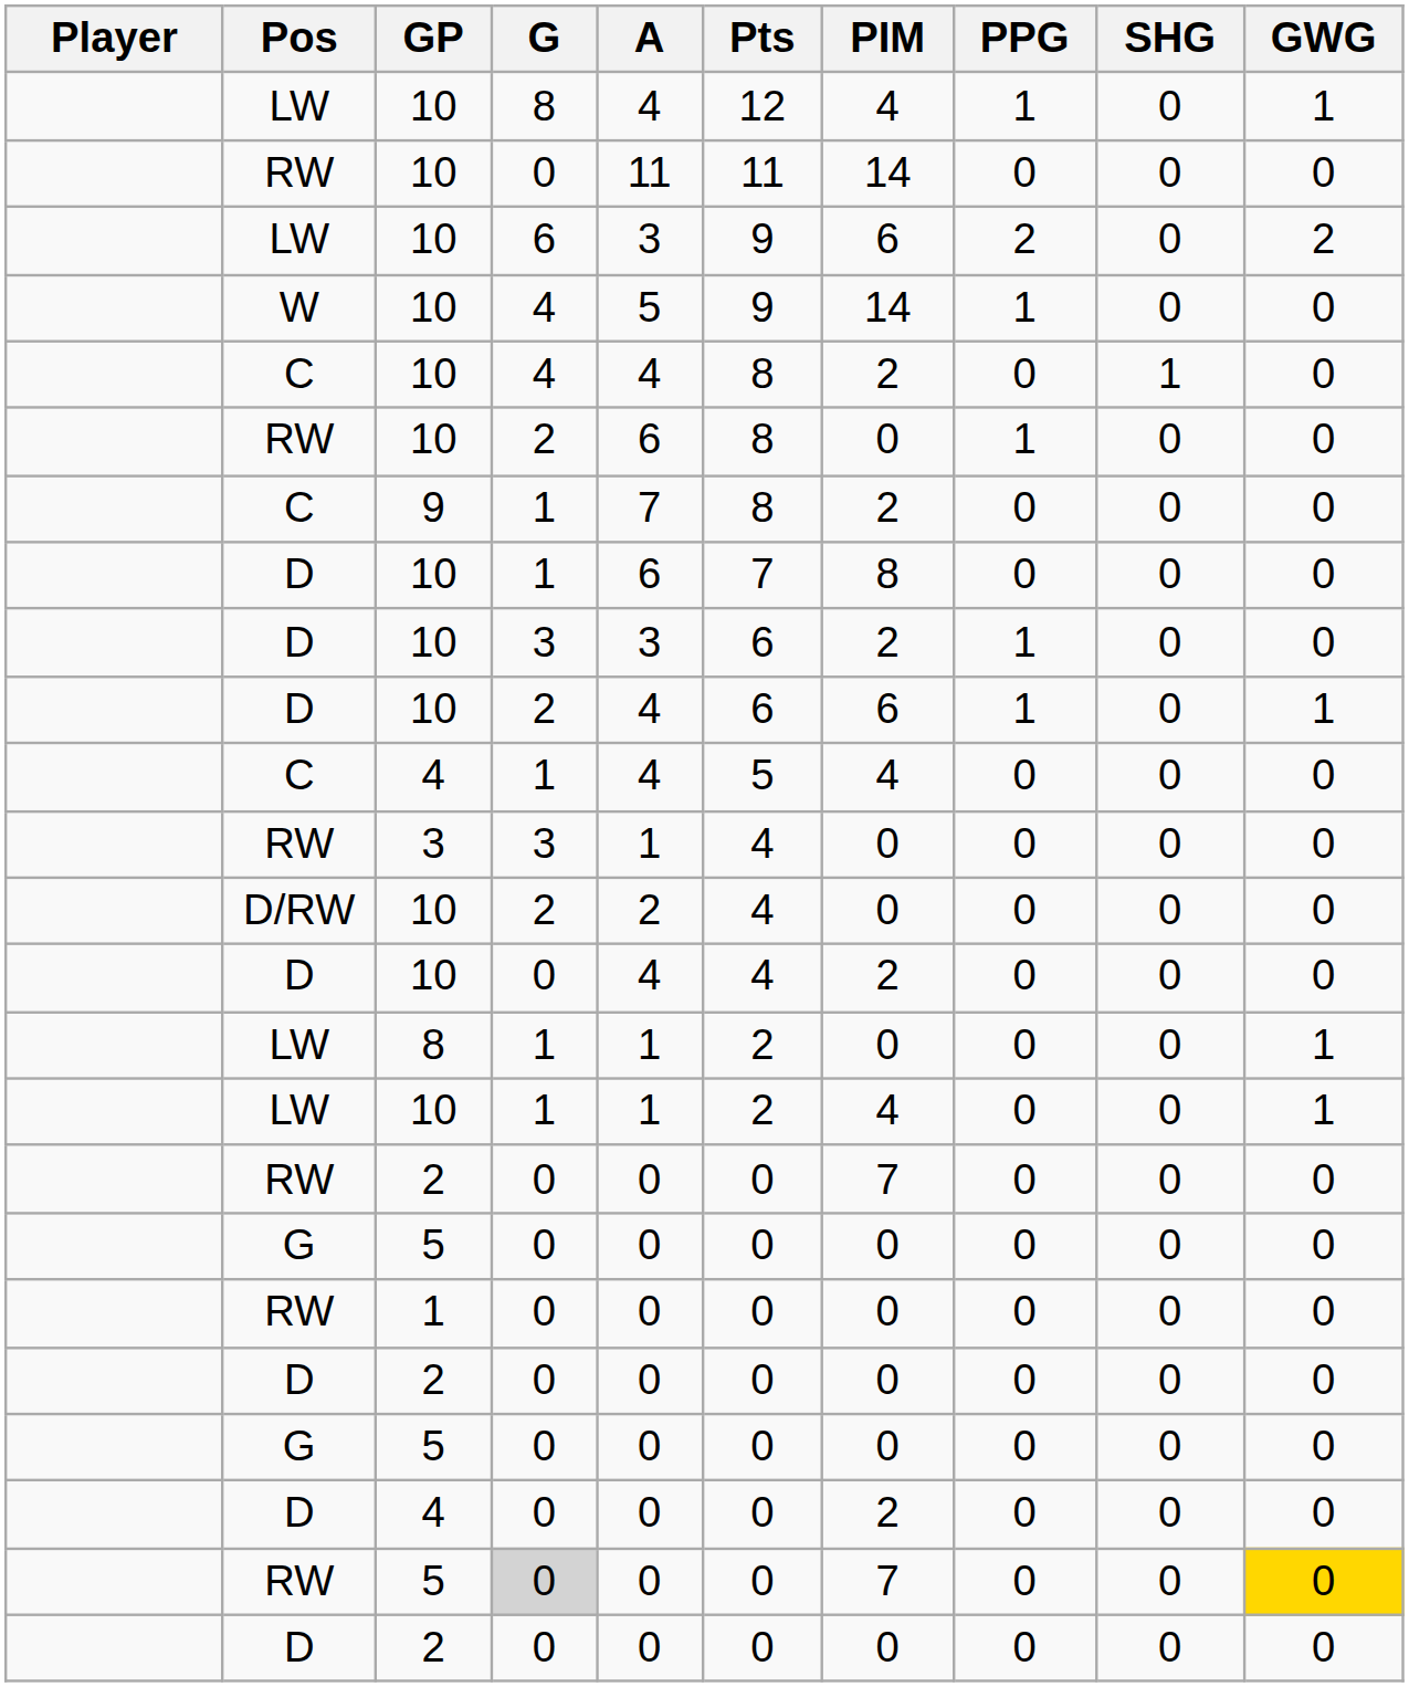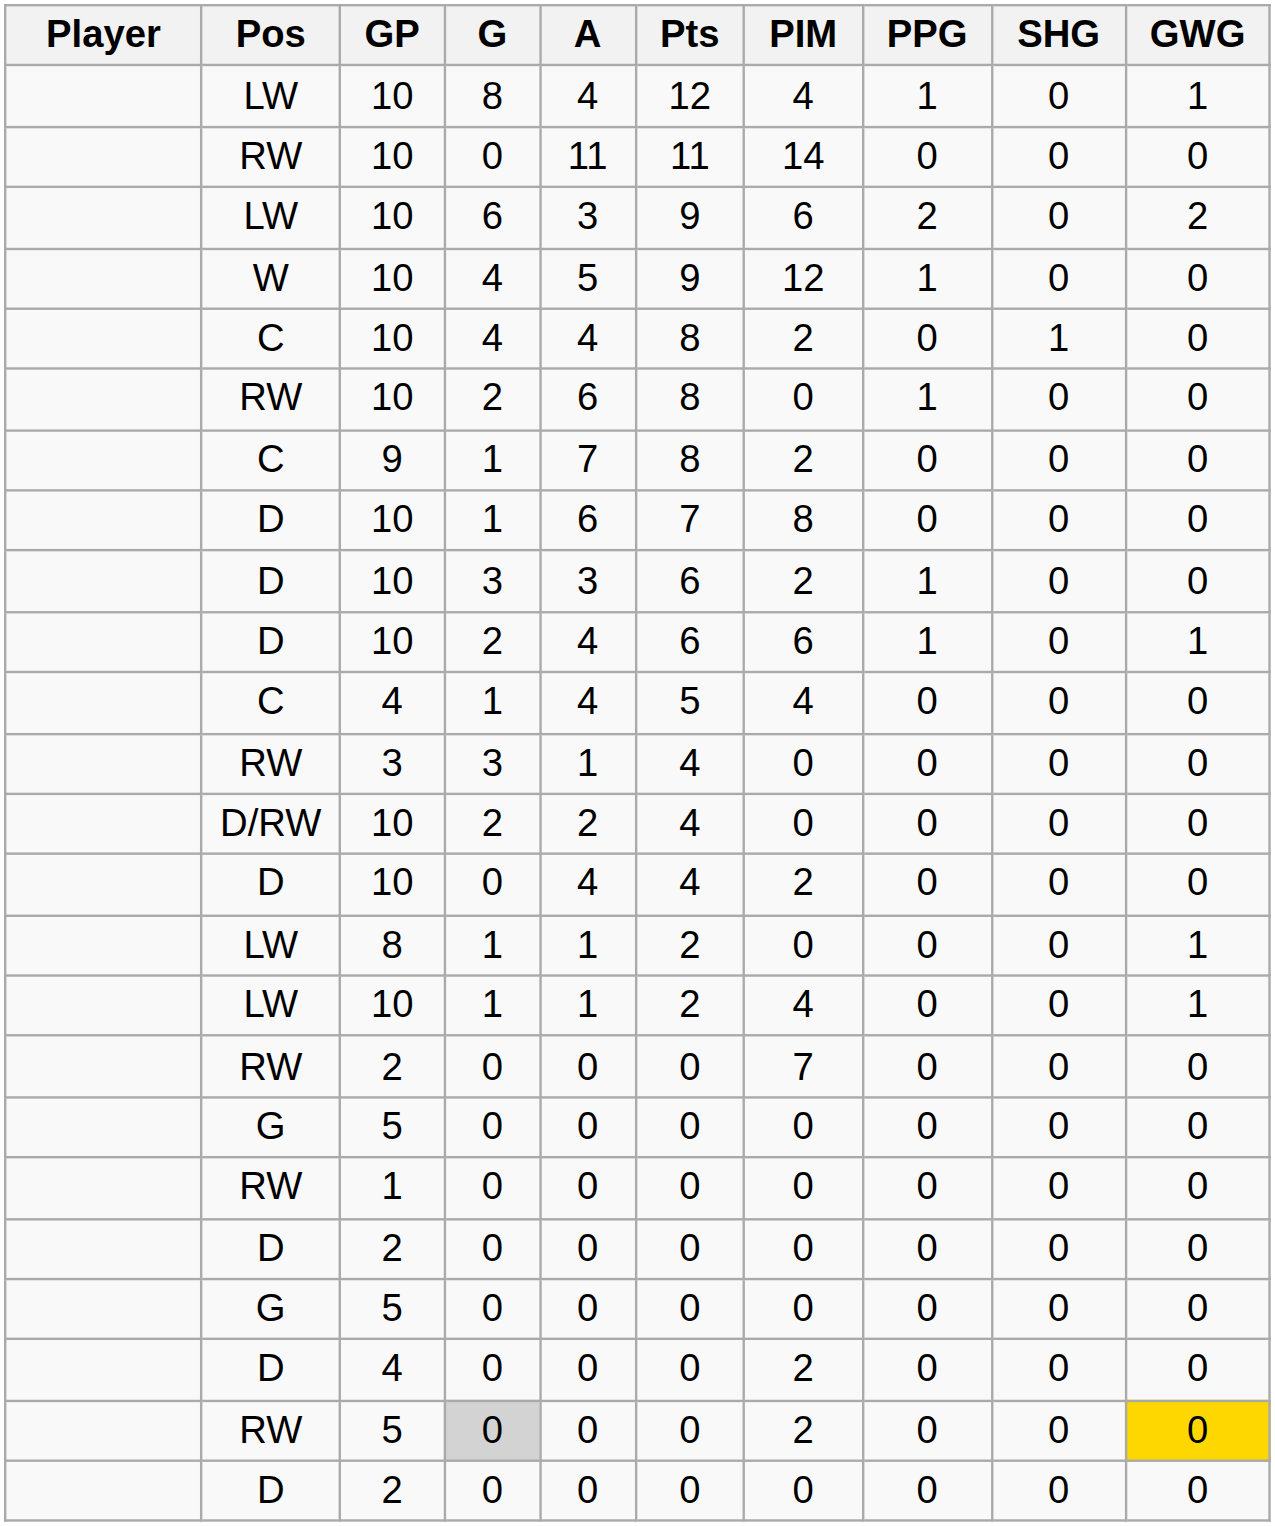W / 10 | PIM: 14 -> 12
RW / 5 | PIM: 7 -> 2
